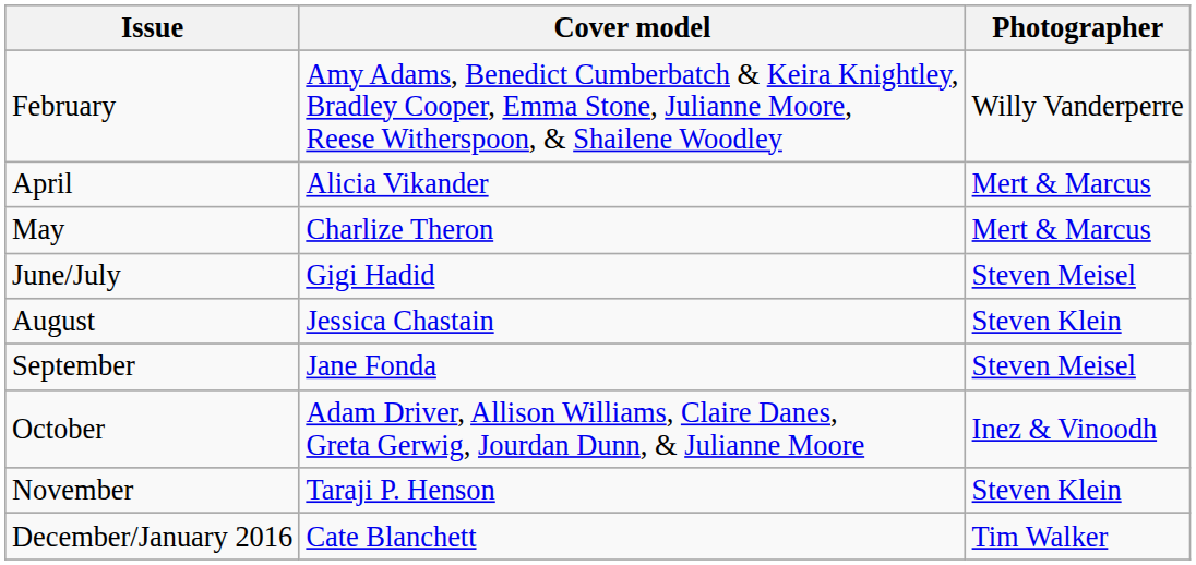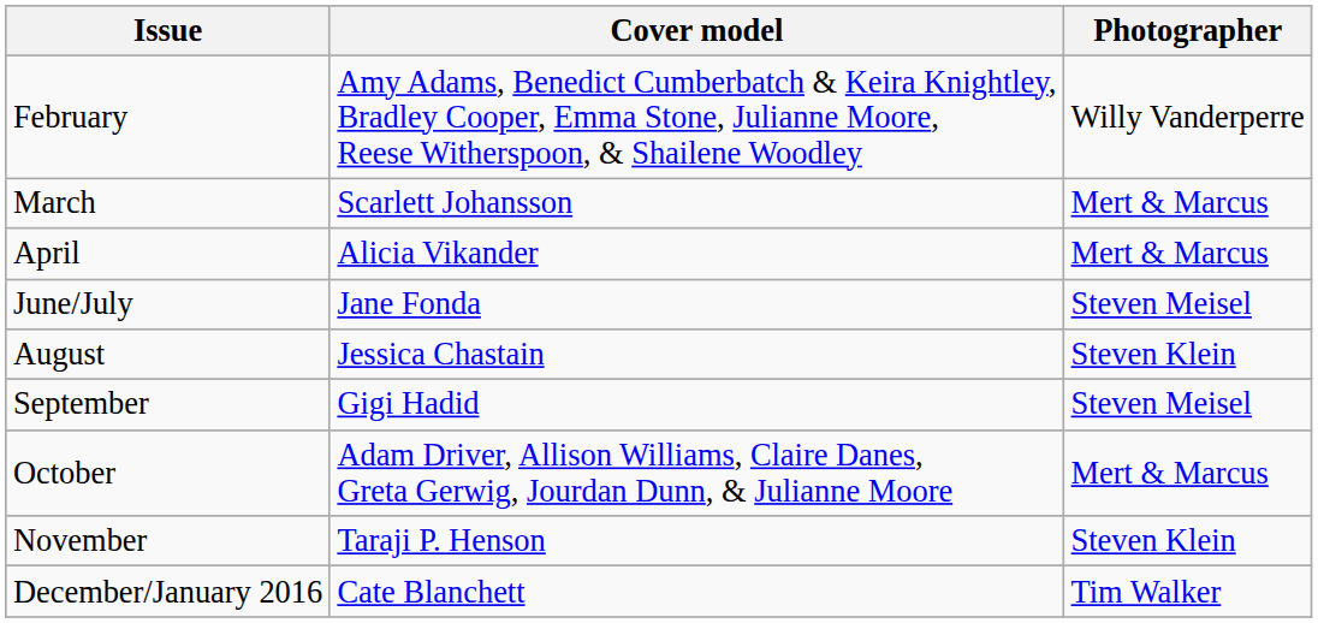+ row: March | Scarlett Johansson | Mert & Marcus
- row: May | Charlize Theron | Mert & Marcus
June/July | Cover model: Gigi Hadid -> Jane Fonda
September | Cover model: Jane Fonda -> Gigi Hadid
October | Photographer: Inez & Vinoodh -> Mert & Marcus
